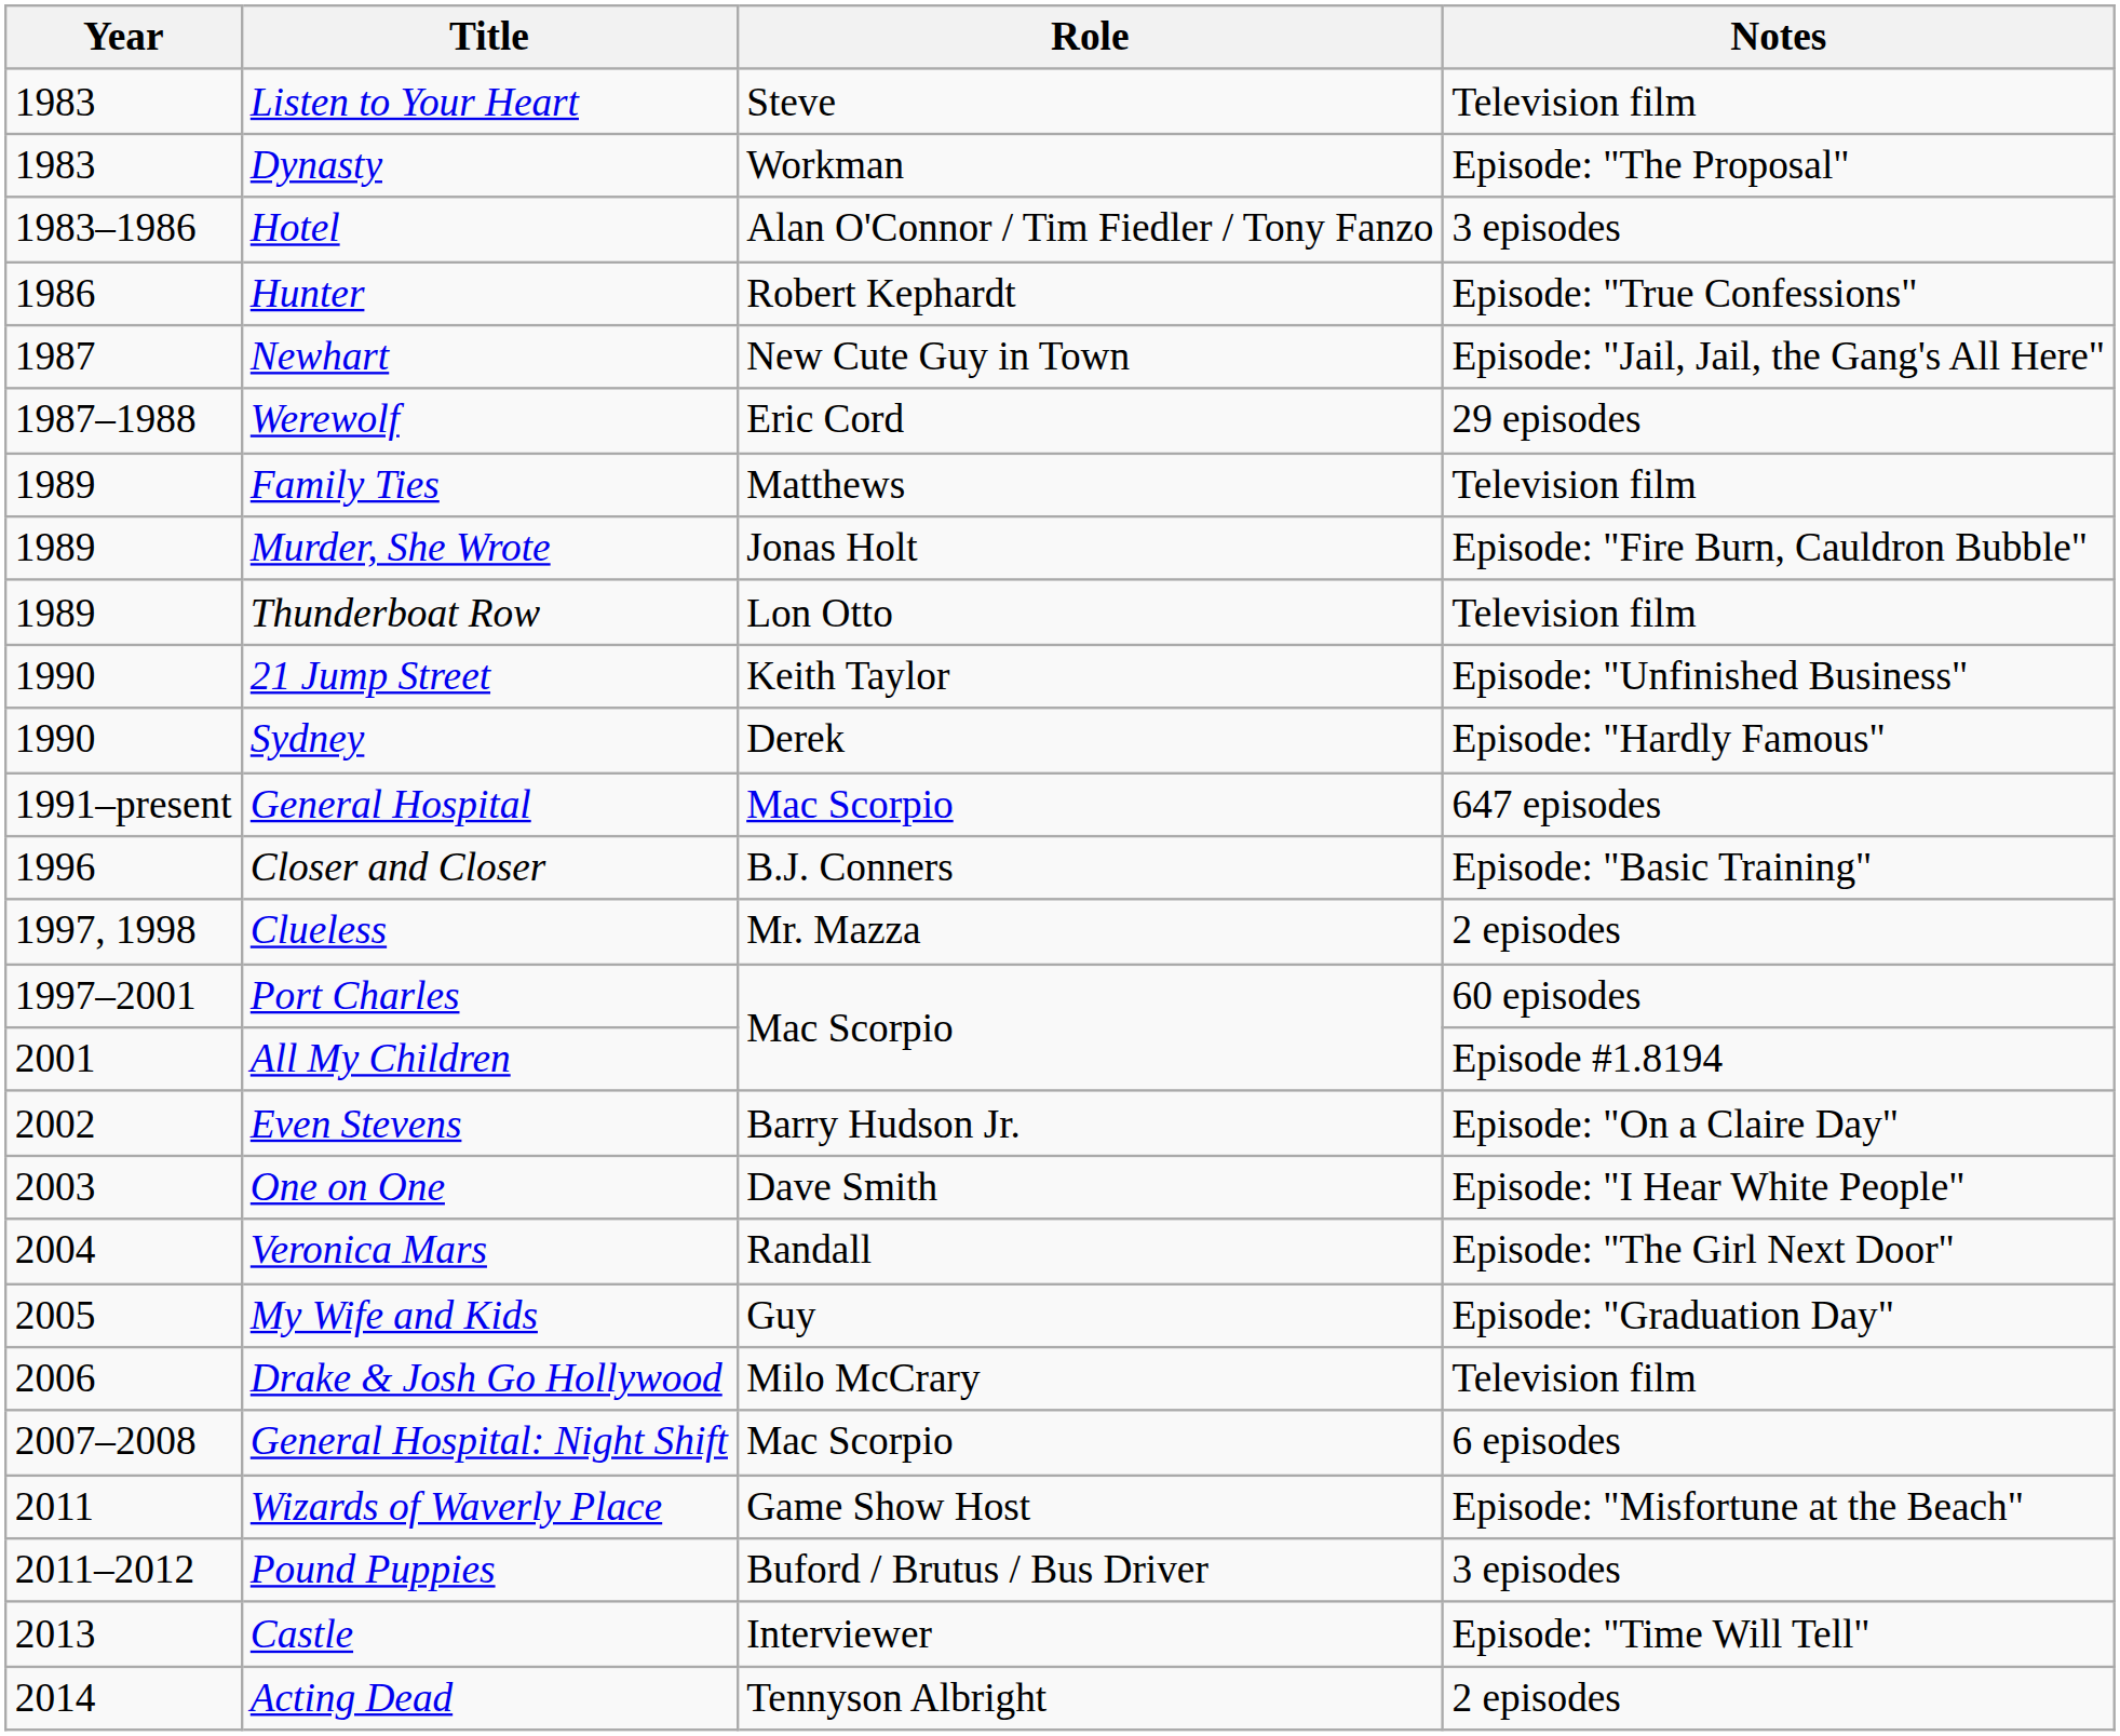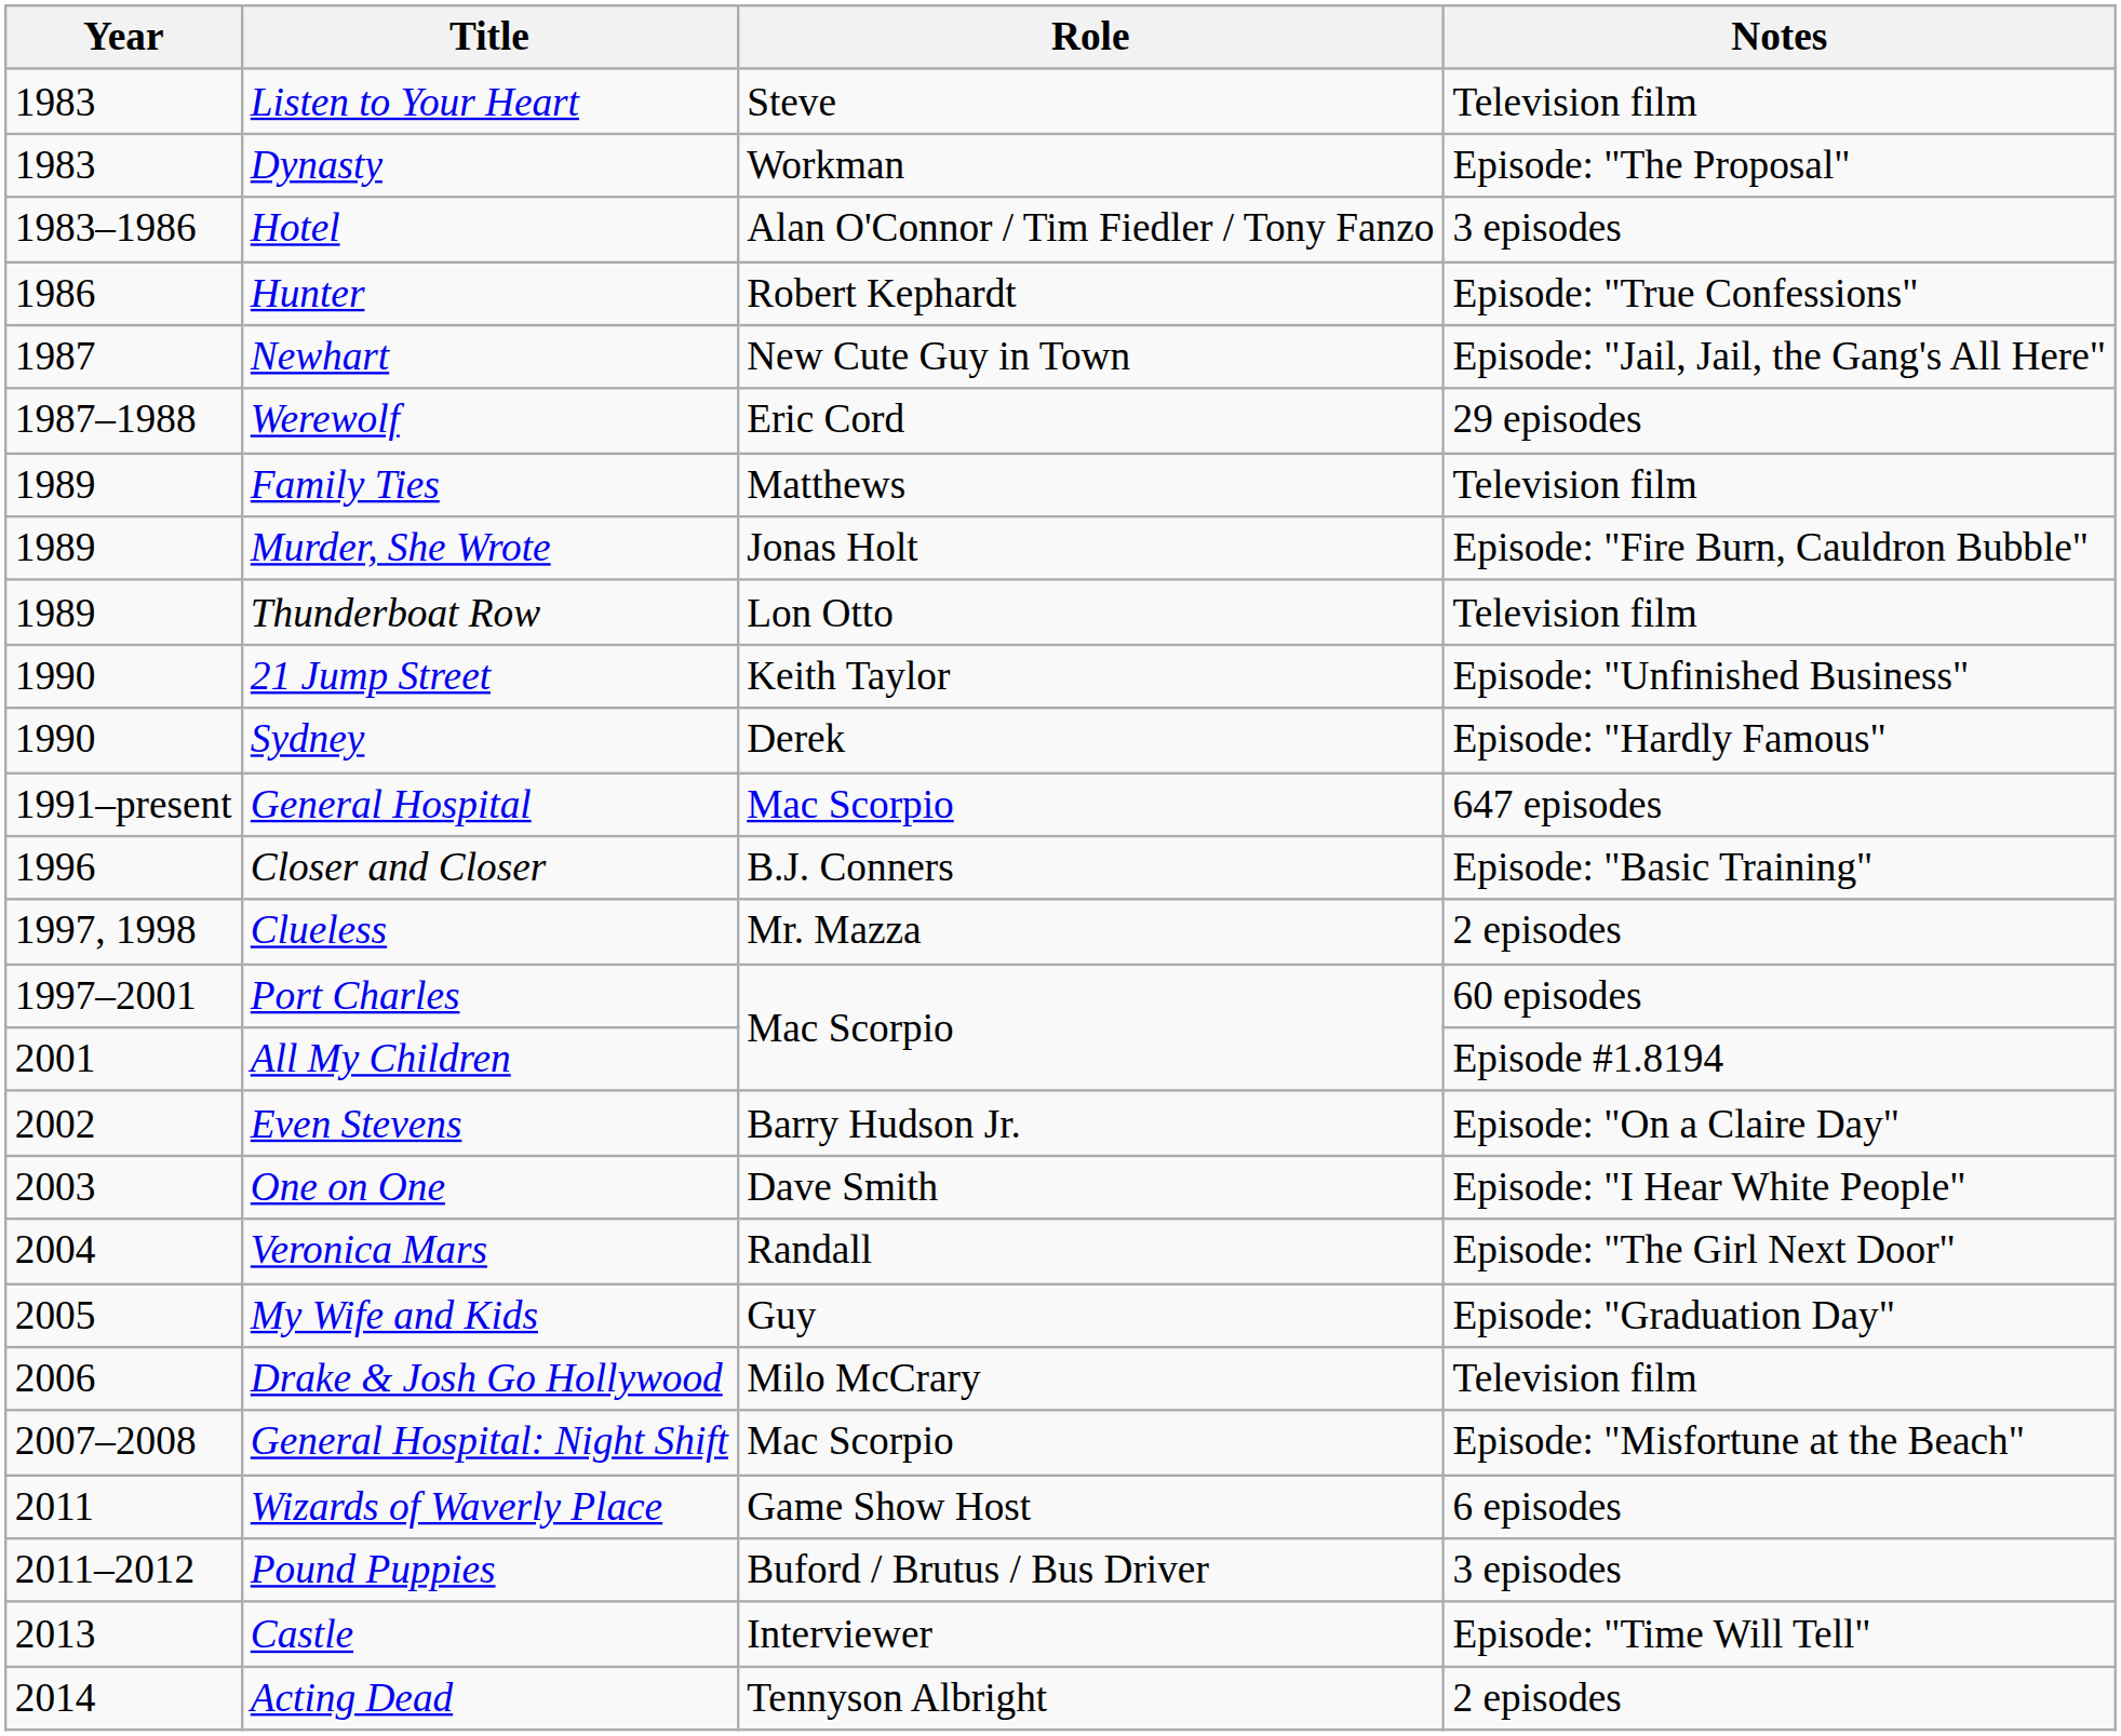General Hospital: Night Shift | Notes: 6 episodes -> Episode: "Misfortune at the Beach"
Wizards of Waverly Place | Notes: Episode: "Misfortune at the Beach" -> 6 episodes
